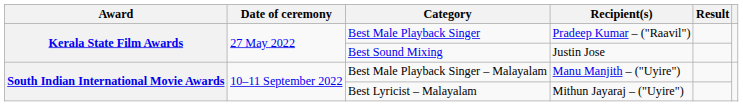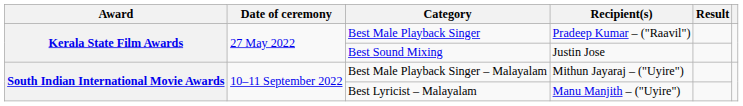Best Male Playback Singer – Malayalam | Recipient(s): Manu Manjith – ("Uyire") -> Mithun Jayaraj – ("Uyire")
Best Lyricist – Malayalam | Recipient(s): Mithun Jayaraj – ("Uyire") -> Manu Manjith – ("Uyire")
